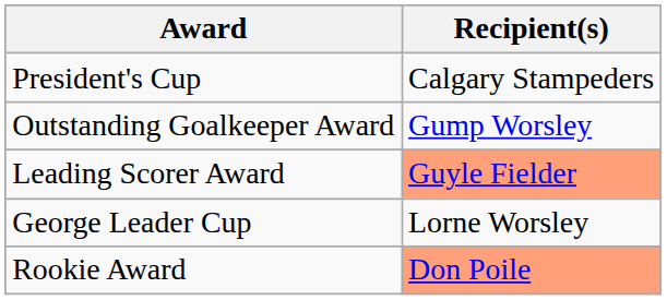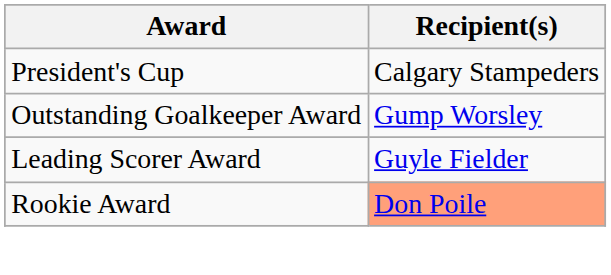Leading Scorer Award | Recipient(s): lightsalmon background -> no background
- row: George Leader Cup | Lorne Worsley
